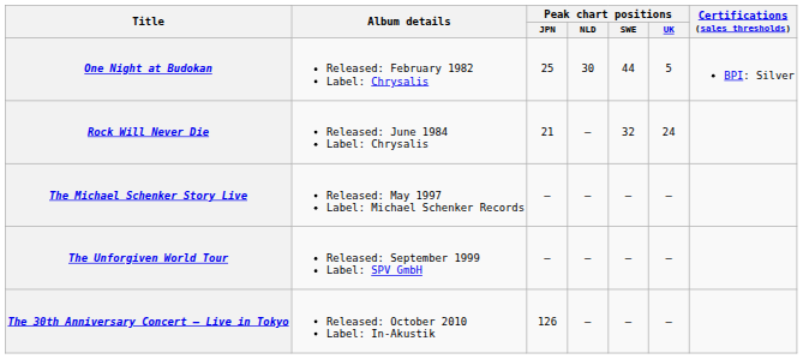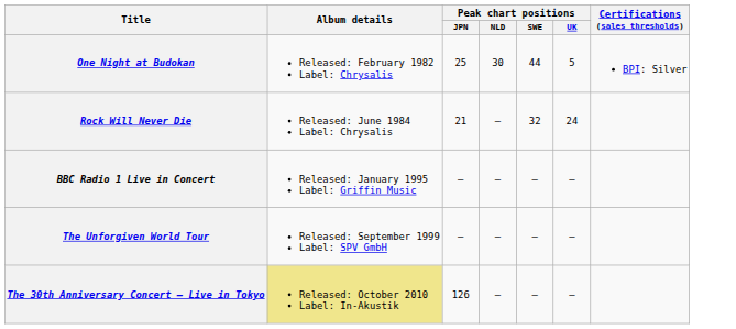+ row: BBC Radio 1 Live in Concert | Released: January 1995 Label: Griffin Music | — | — | — | —
- row: The Michael Schenker Story Live | Released: May 1997 Label: Michael Schenker Records | — | — | — | —
The 30th Anniversary Concert – Live in Tokyo | Album details: no background -> khaki background
